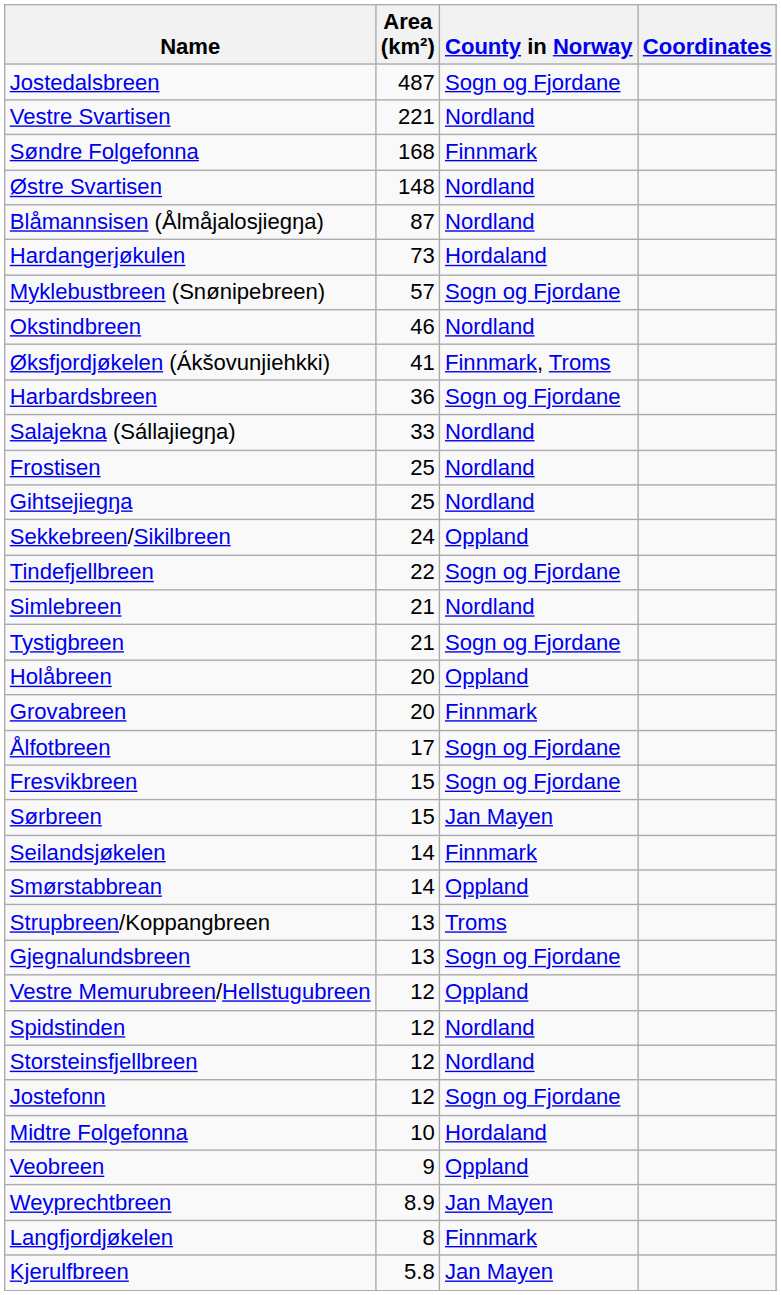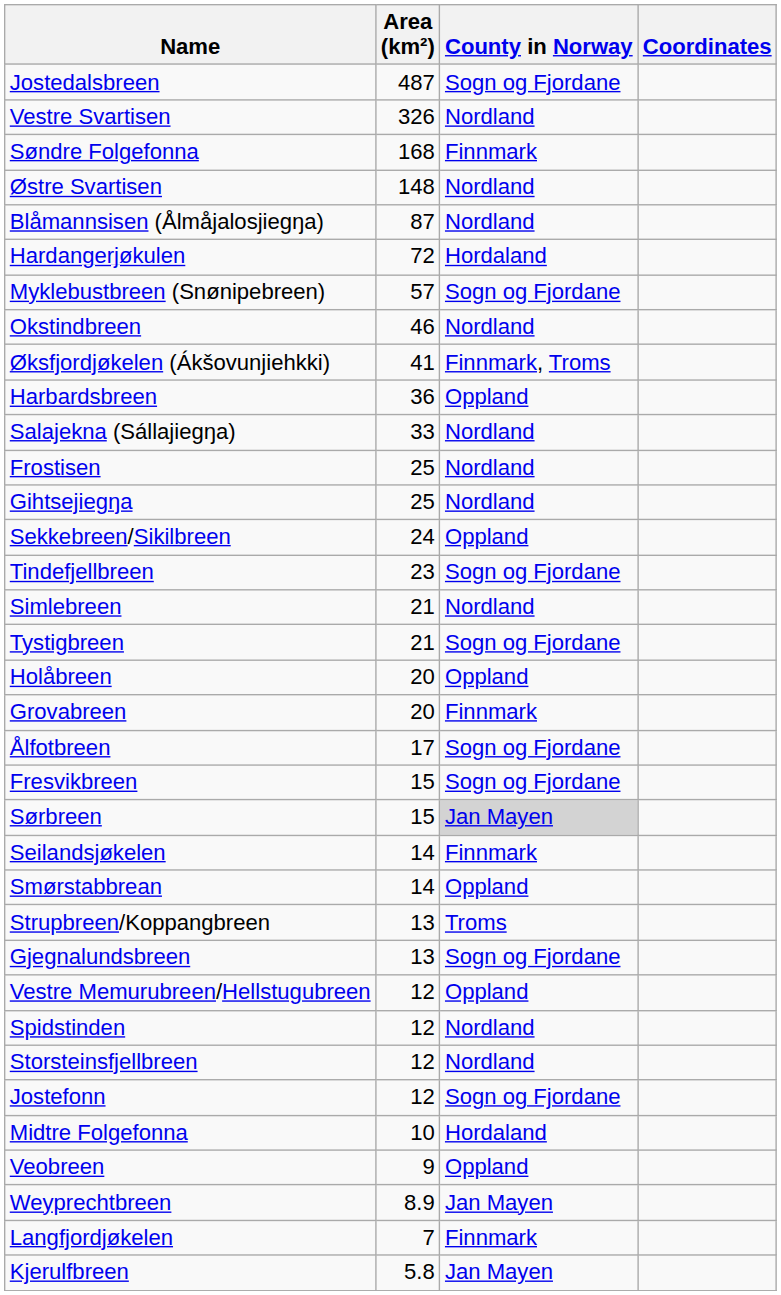Vestre Svartisen | Area (km²): 221 -> 326
Hardangerjøkulen | Area (km²): 73 -> 72
Harbardsbreen | County in Norway: Sogn og Fjordane -> Oppland
Tindefjellbreen | Area (km²): 22 -> 23
Sørbreen | County in Norway: no background -> lightgrey background
Langfjordjøkelen | Area (km²): 8 -> 7
